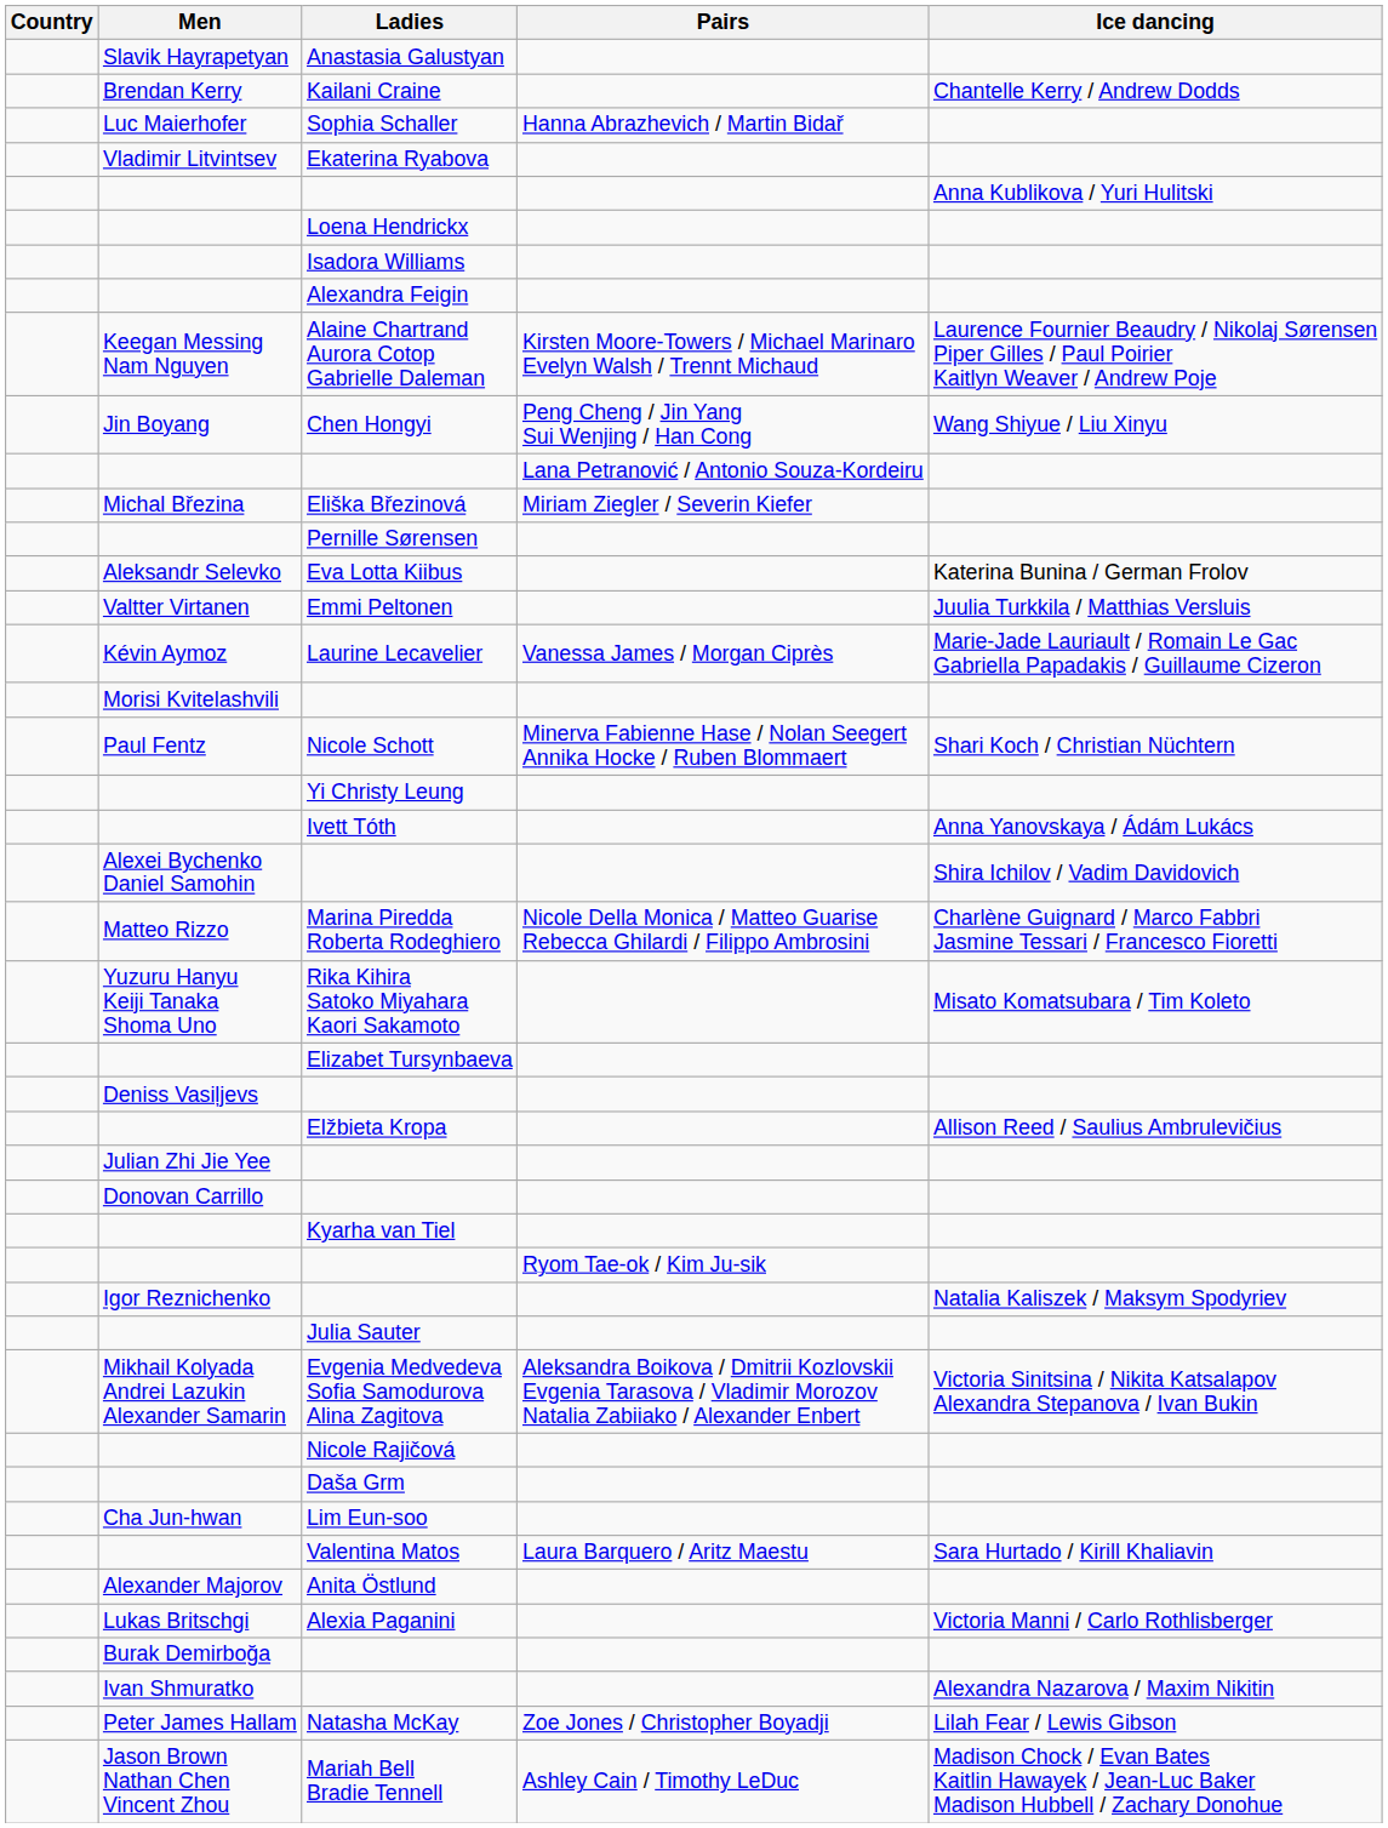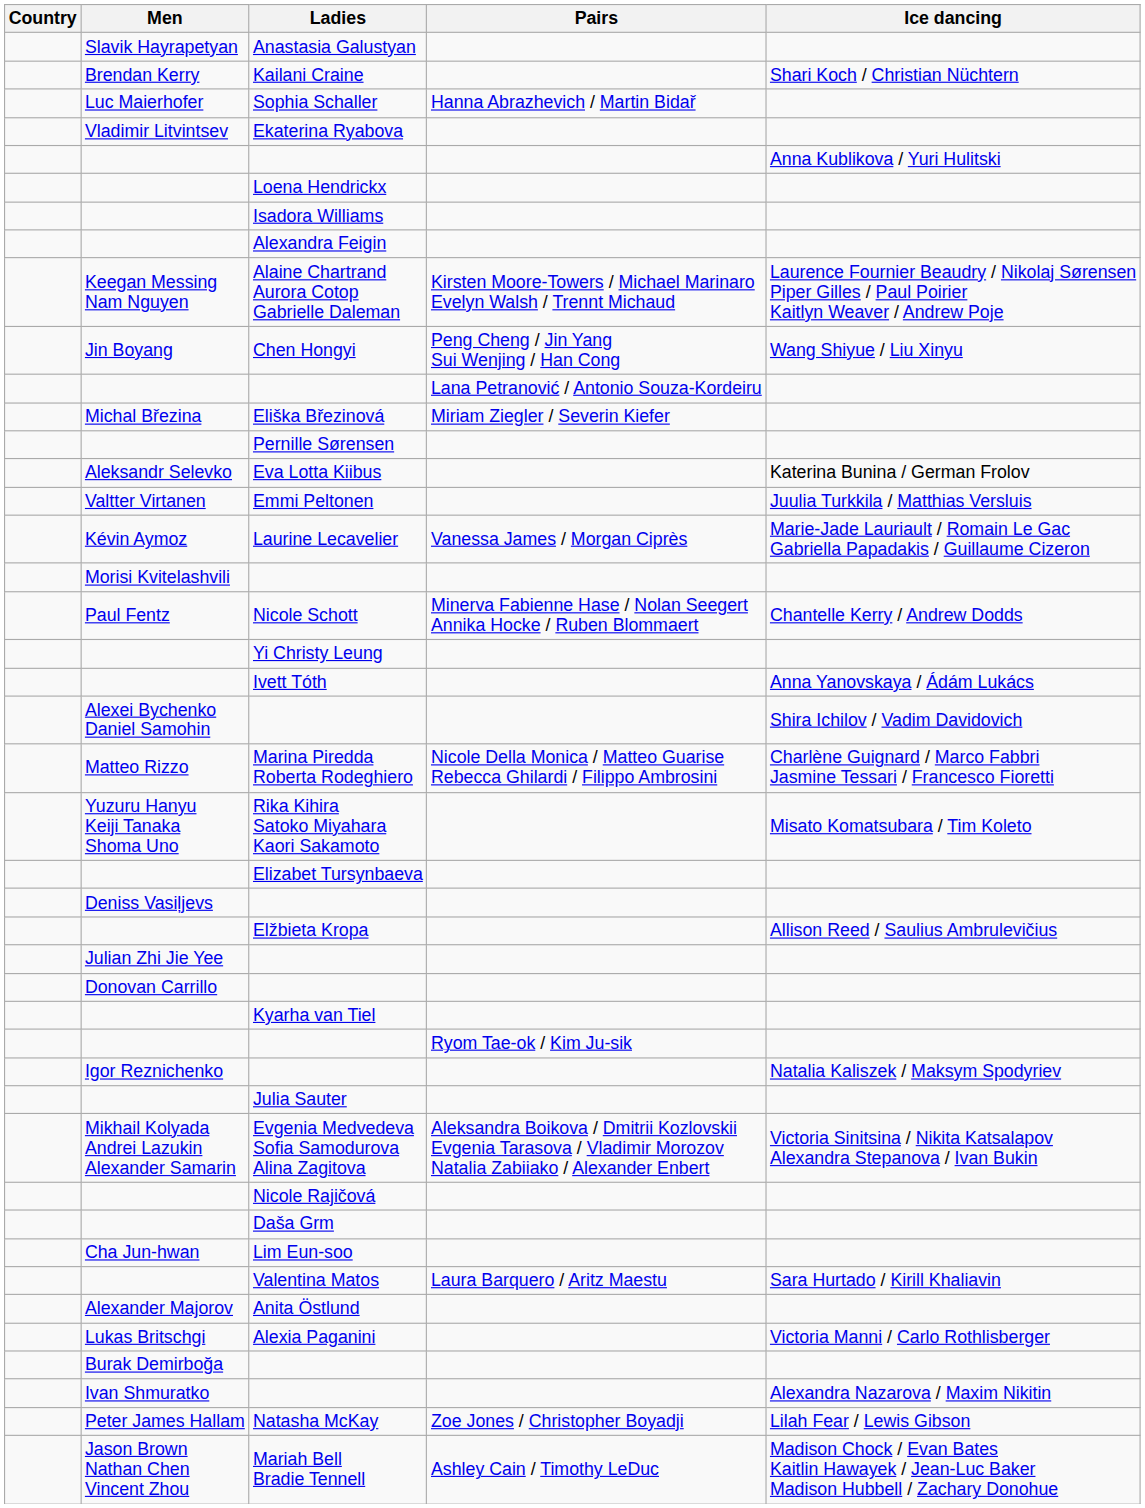Kailani Craine | Ice dancing: Chantelle Kerry / Andrew Dodds -> Shari Koch / Christian Nüchtern
Nicole Schott | Ice dancing: Shari Koch / Christian Nüchtern -> Chantelle Kerry / Andrew Dodds
